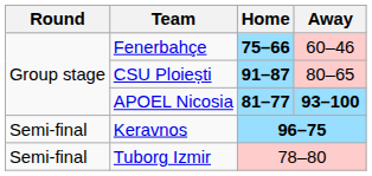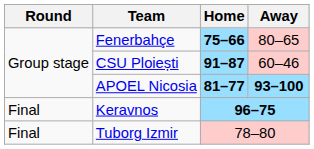Fenerbahçe | Away: 60–46 -> 80–65
CSU Ploiești | Away: 80–65 -> 60–46
Keravnos | Round: Semi-final -> Final
Tuborg Izmir | Round: Semi-final -> Final
